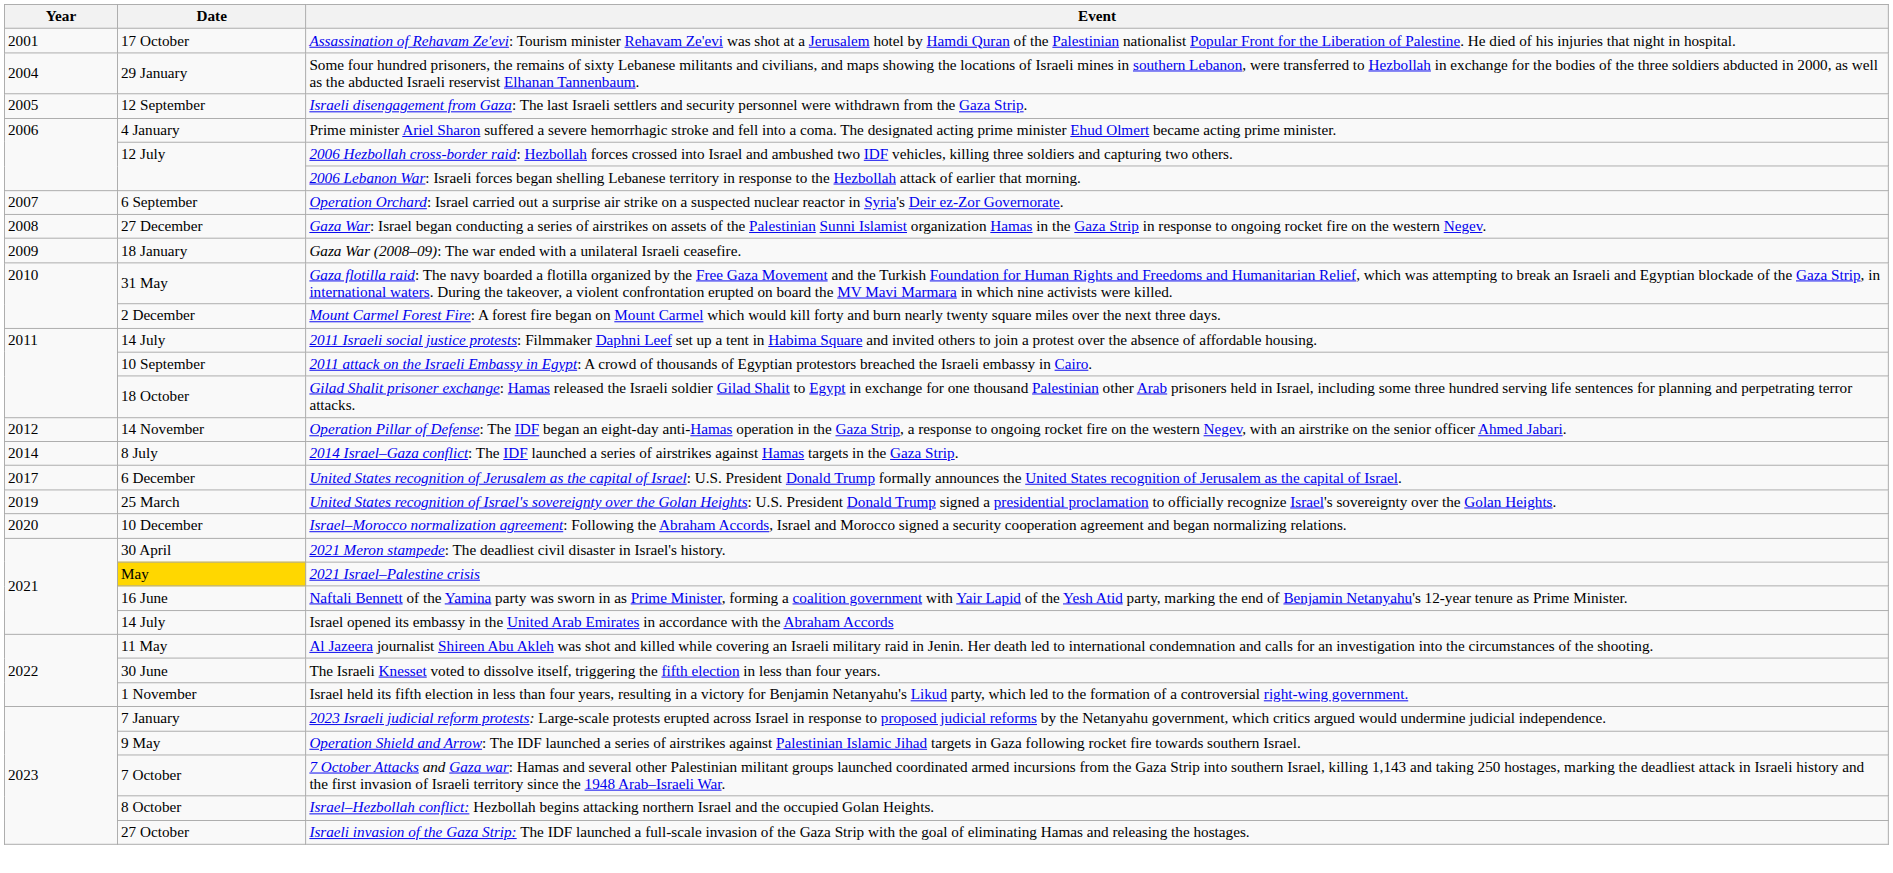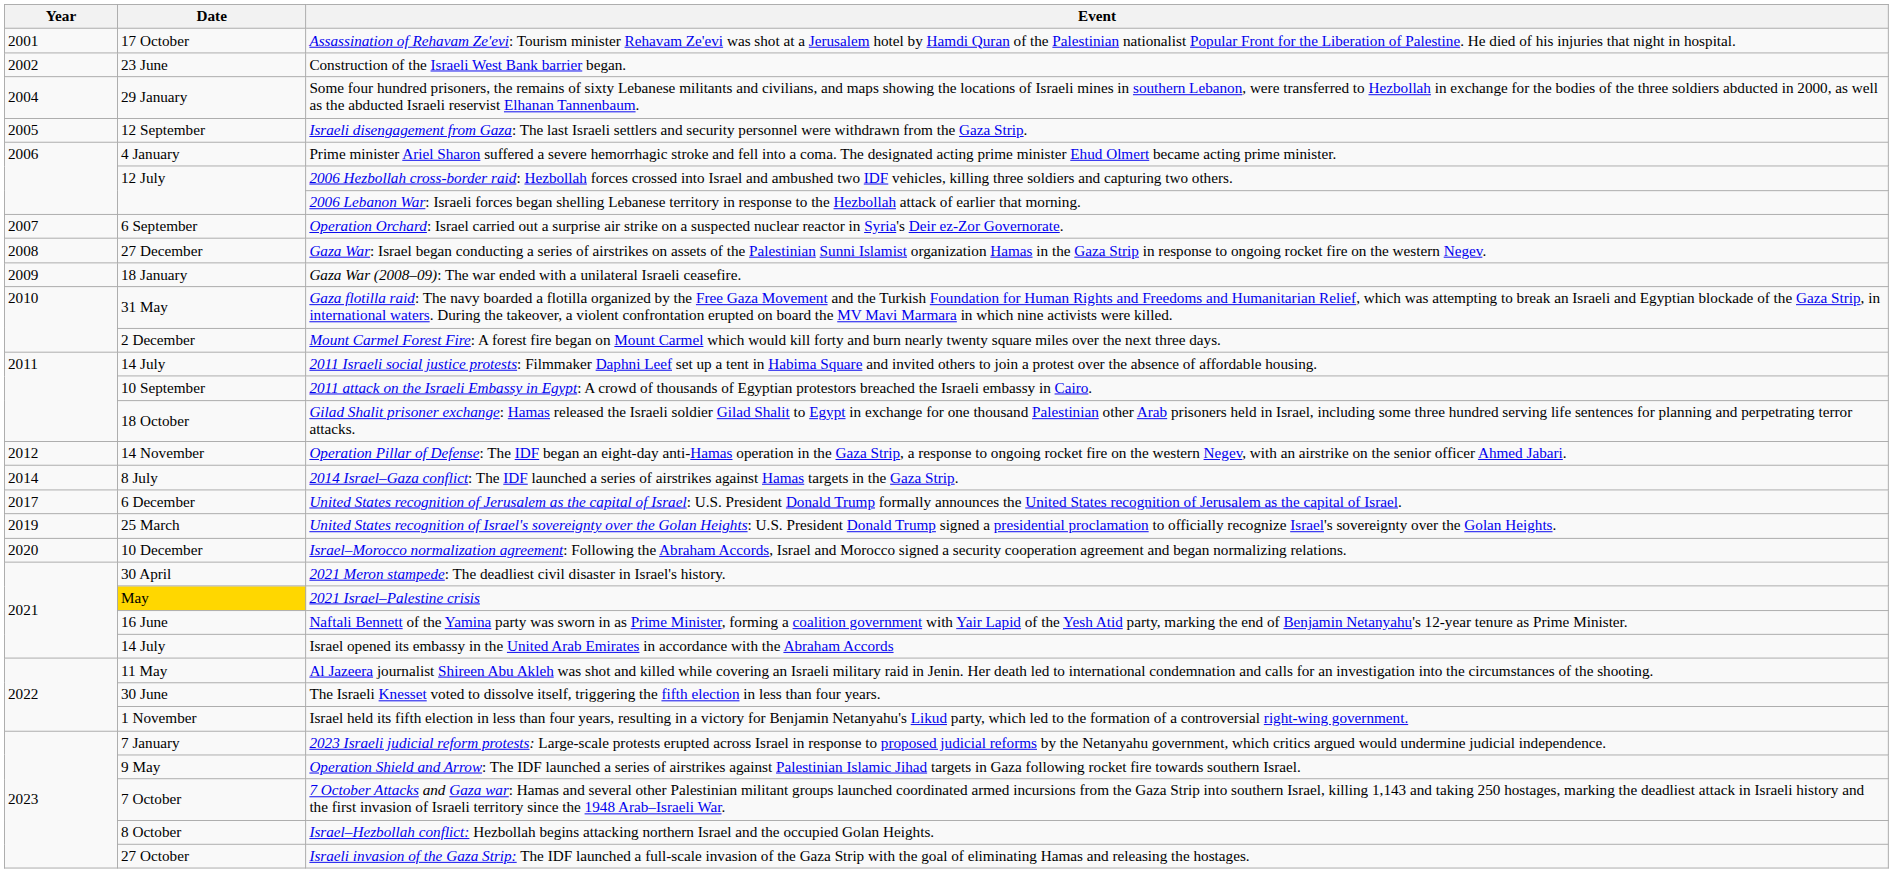+ row: 2002 | 23 June | Construction of the Israeli West Bank barrier began.
